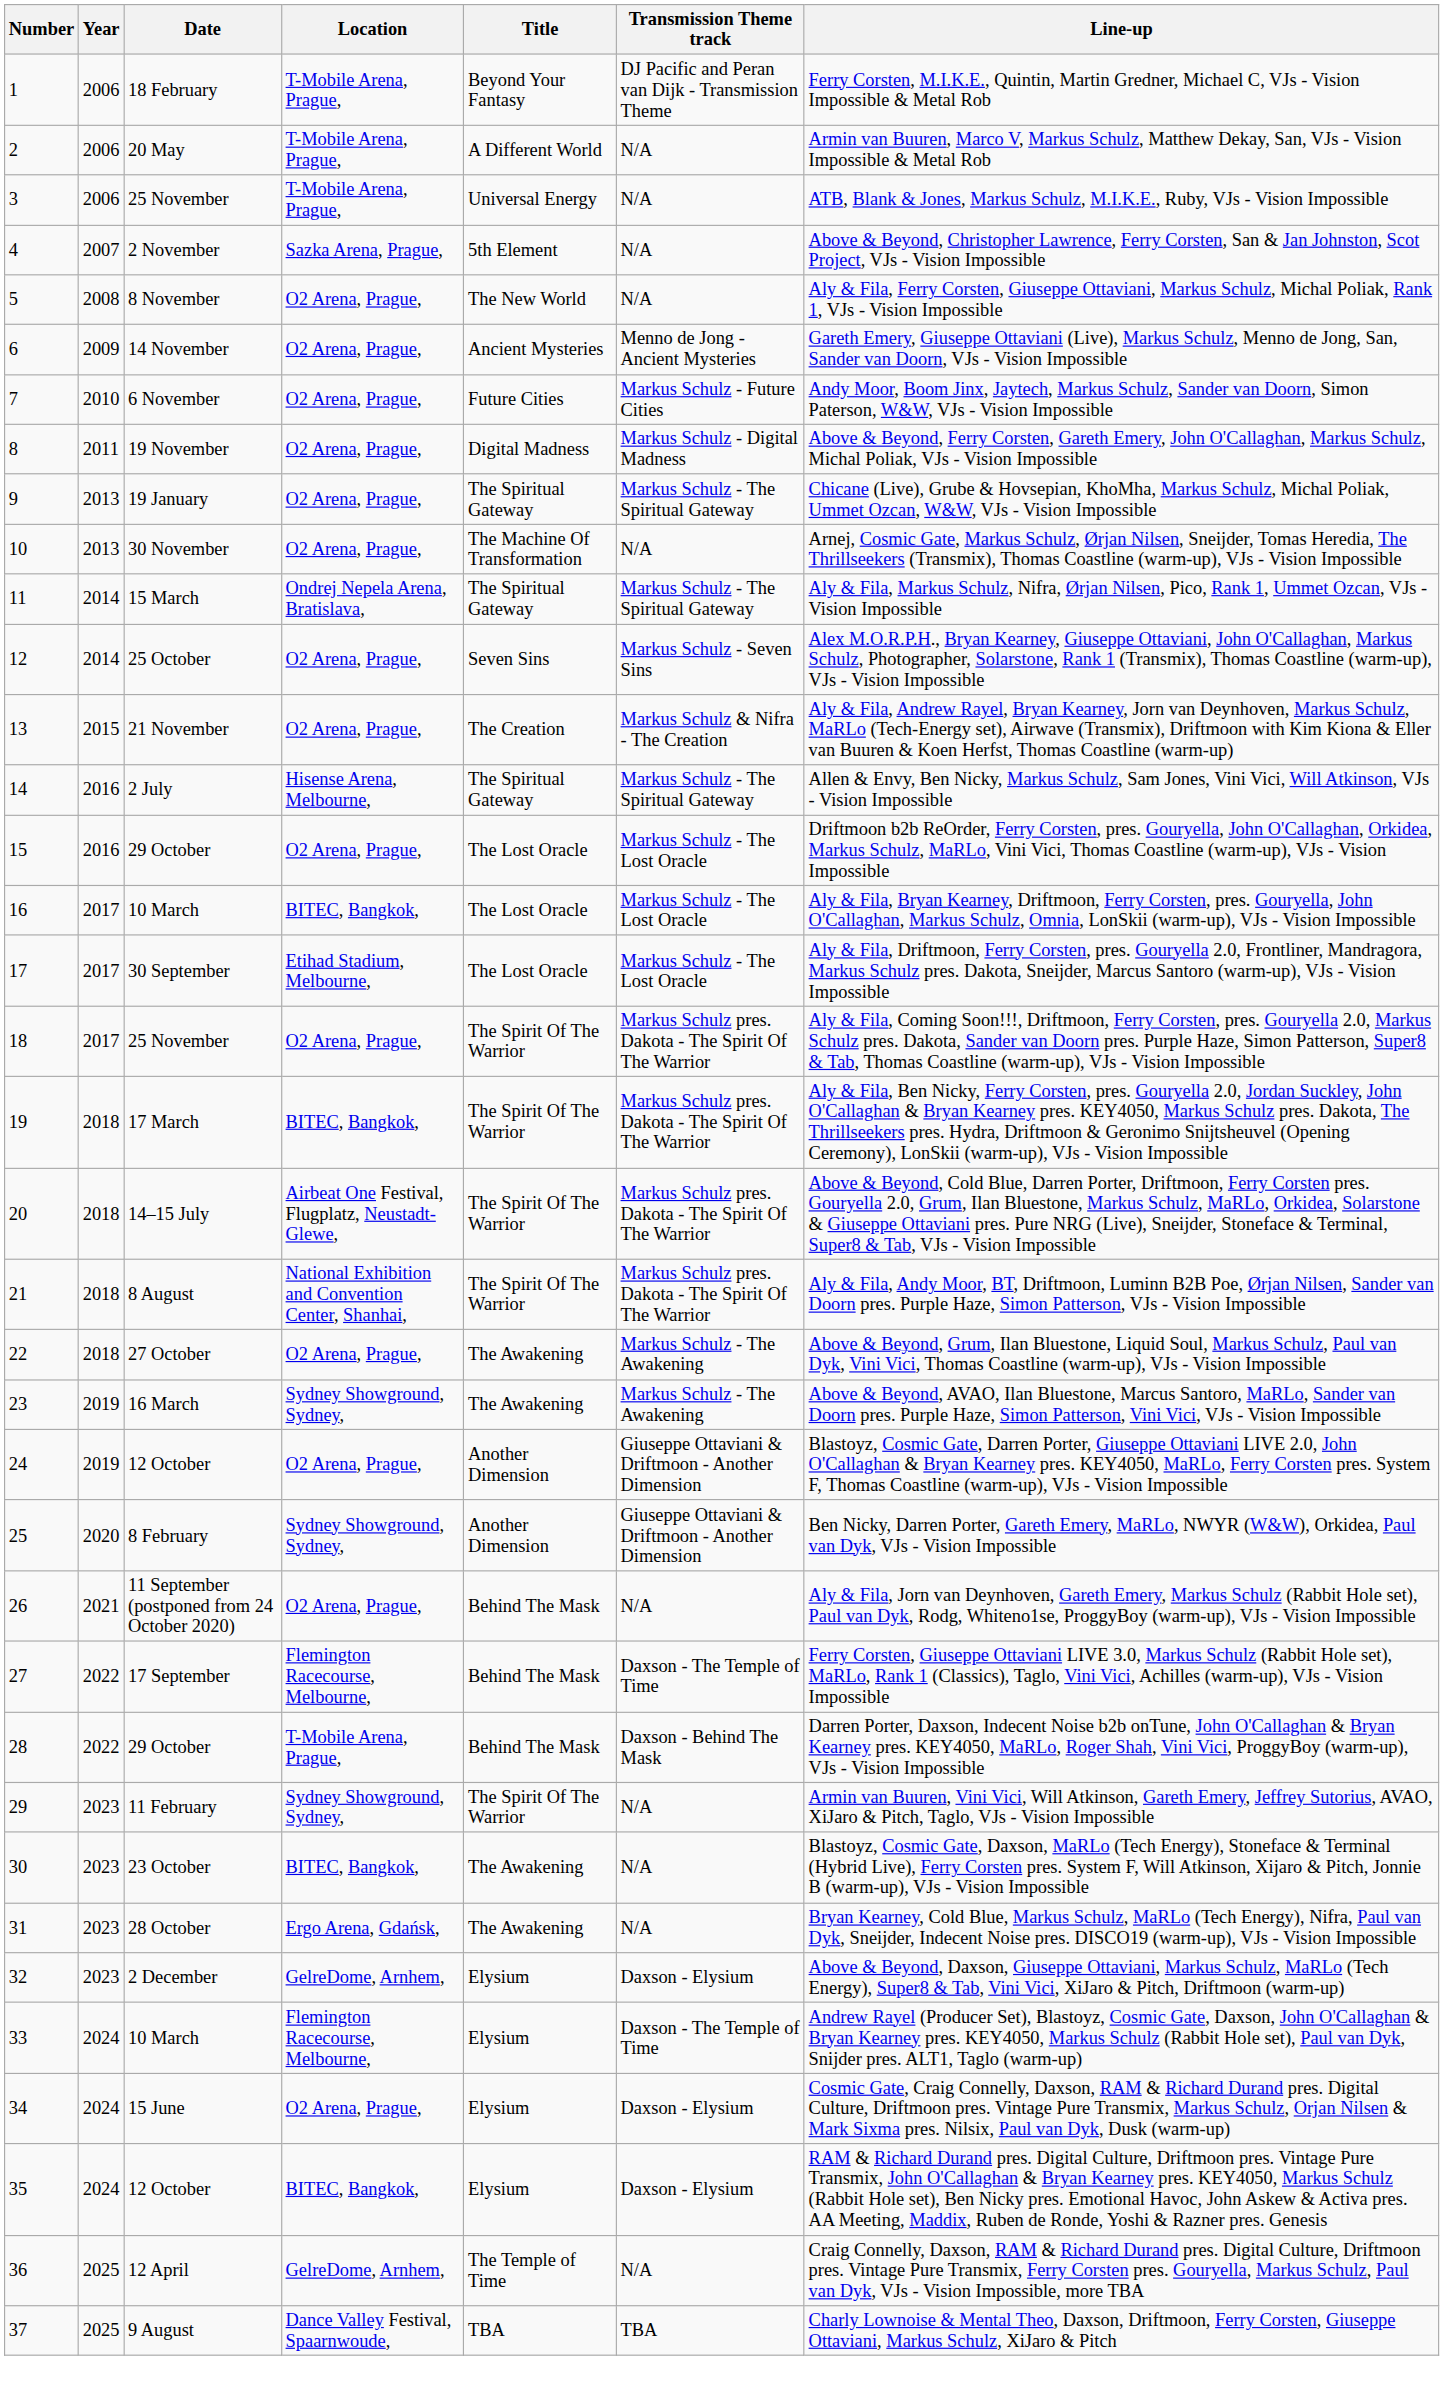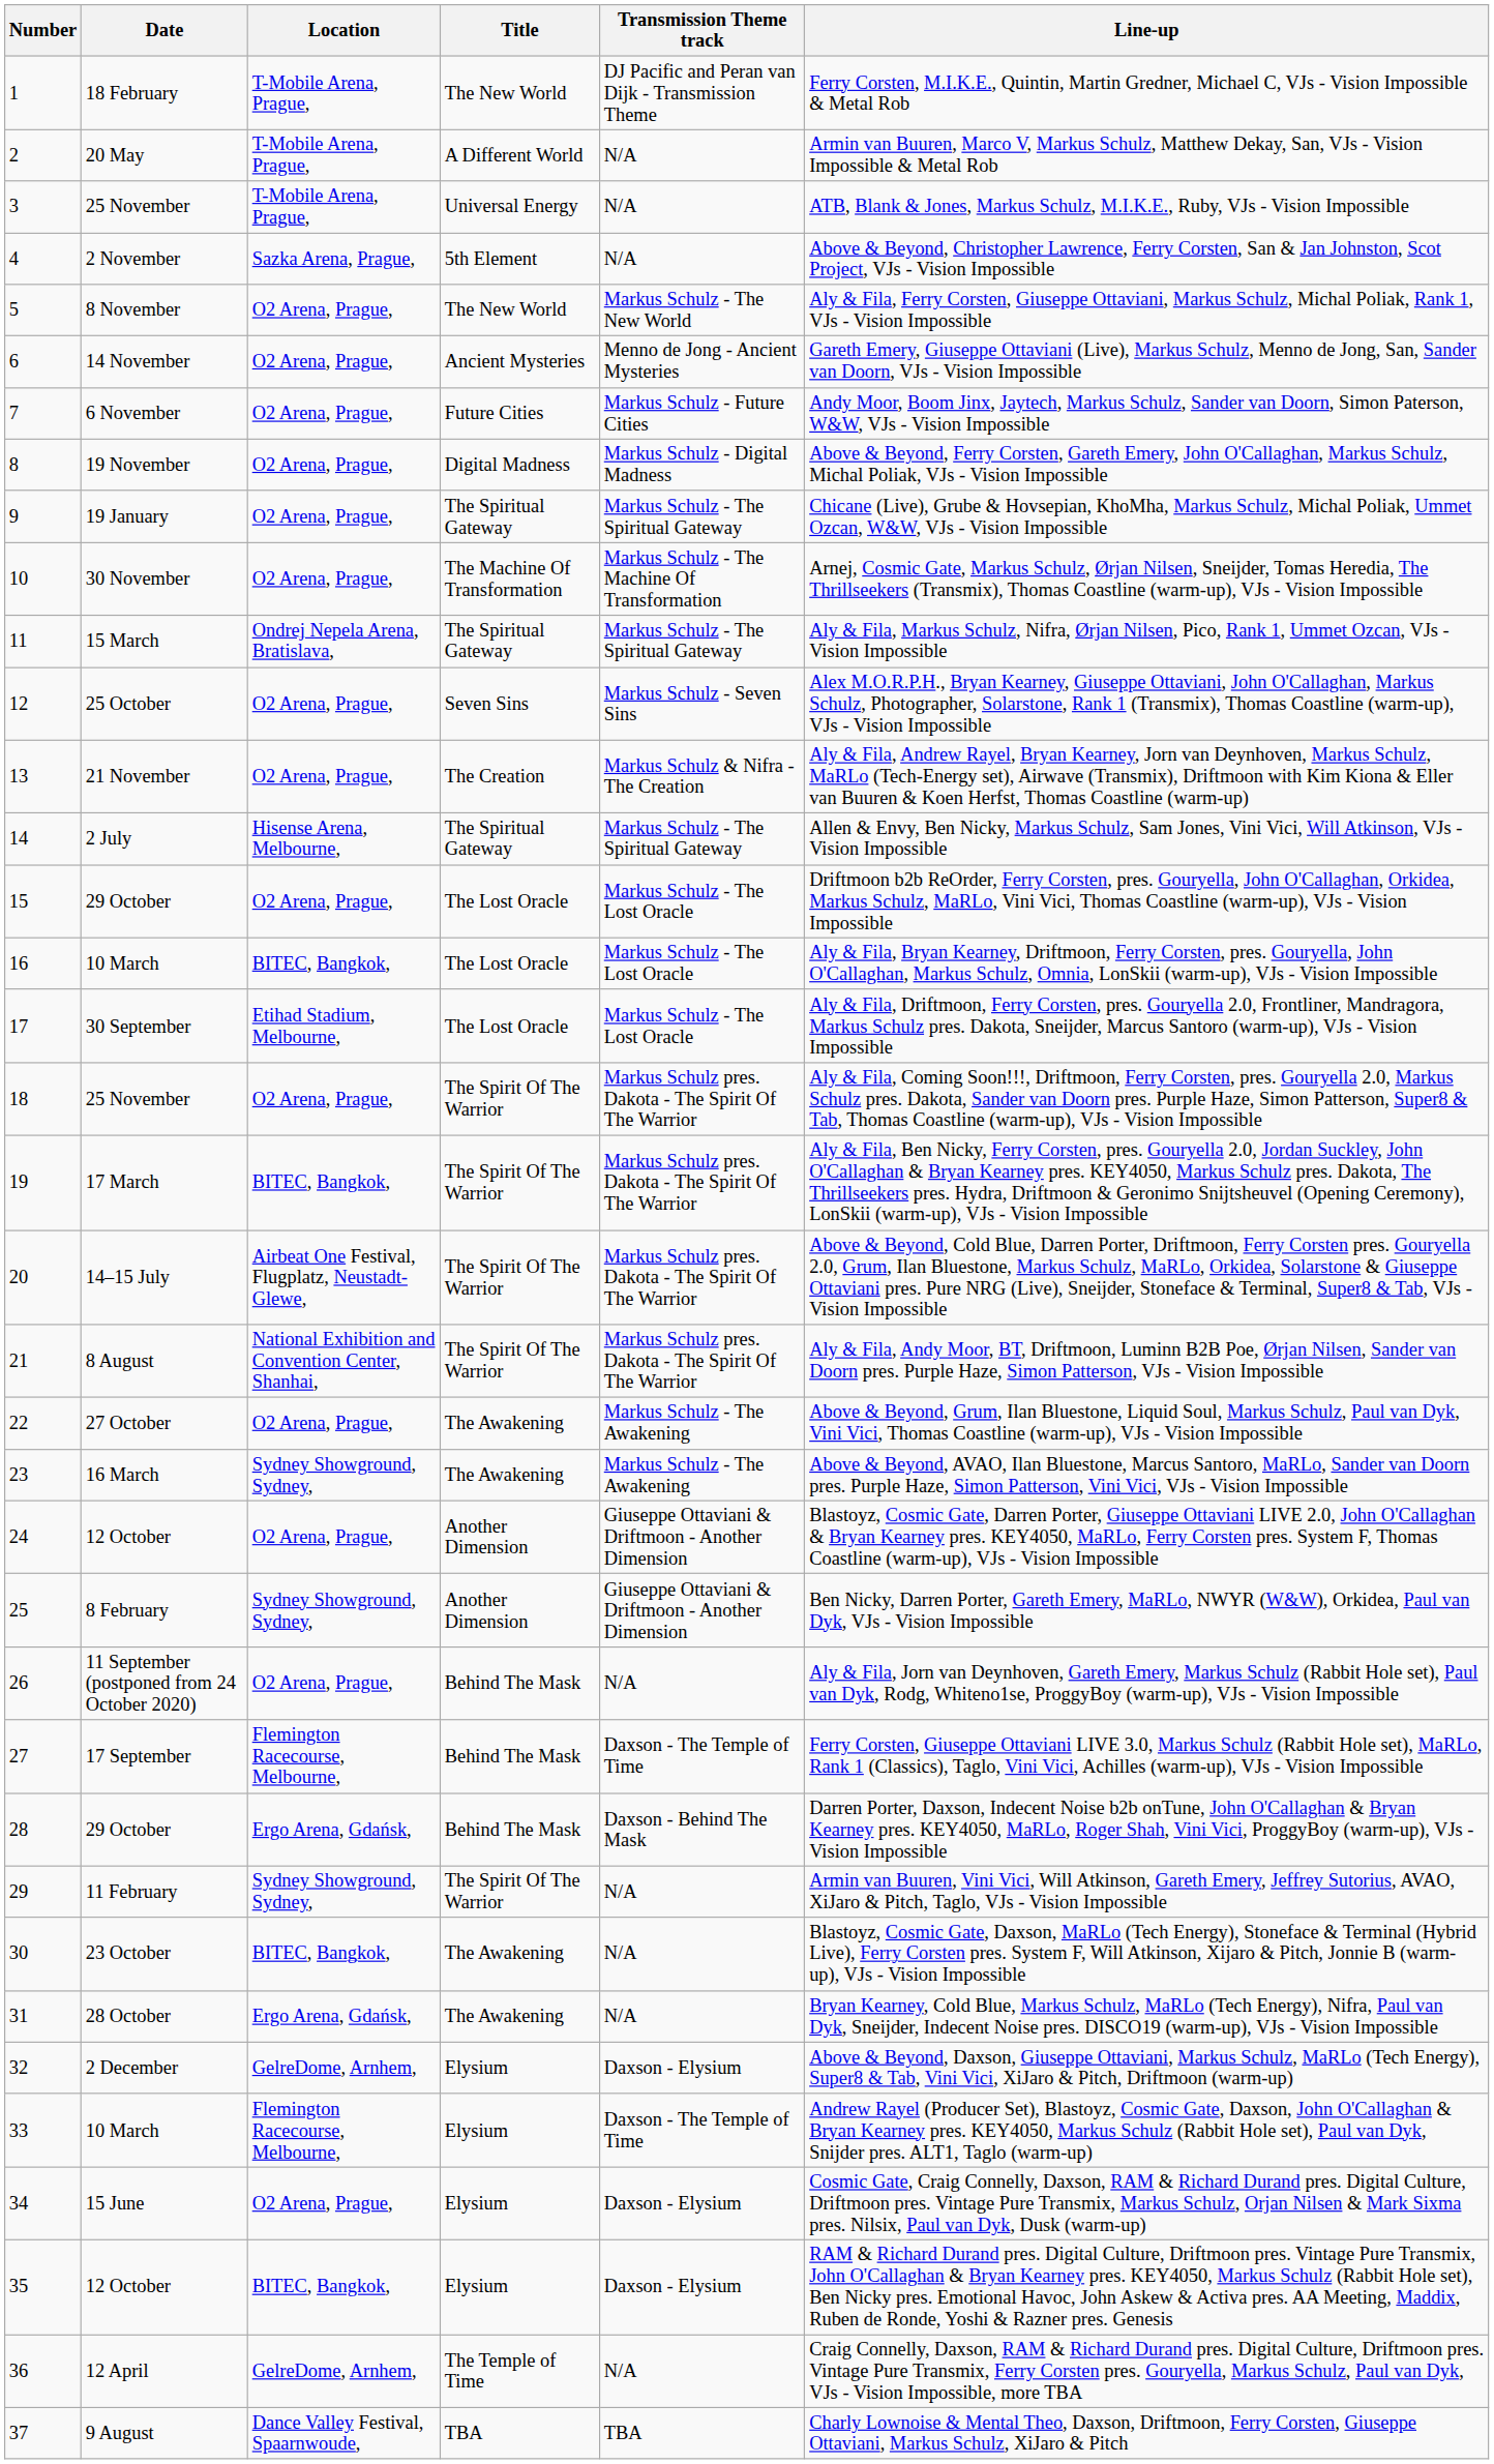- column: Year | 2006 | 2006 | 2006 | 2007 | 2008 | 2009 | 2010 | 2011 | 2013 | 2013 | 2014 | 2014 | 2015 | 2016 | 2016 | 2017 | 2017 | 2017 | 2018 | 2018 | 2018 | 2018 | 2019 | 2019 | 2020 | 2021 | 2022 | 2022 | 2023 | 2023 | 2023 | 2023 | 2024 | 2024 | 2024 | 2025 | 2025
1 | Title: Beyond Your Fantasy -> The New World
5 | Transmission Theme track: N/A -> Markus Schulz - The New World
10 | Transmission Theme track: N/A -> Markus Schulz - The Machine Of Transformation
28 | Location: T-Mobile Arena, Prague, -> Ergo Arena, Gdańsk,
